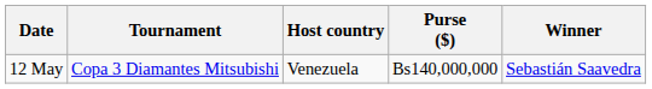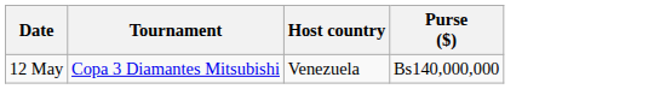- column: Winner | Sebastián Saavedra
